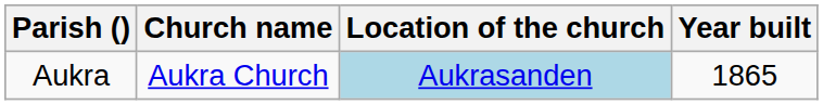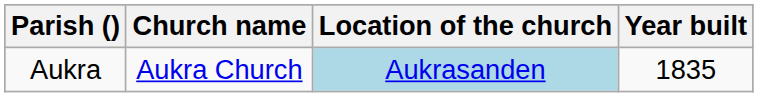Aukra | Year built: 1865 -> 1835
